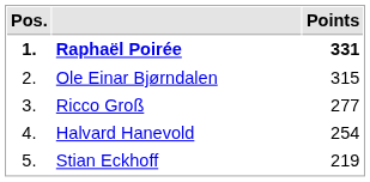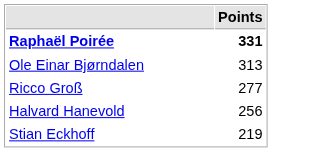- column: Pos. | 1. | 2. | 3. | 4. | 5.
Ole Einar Bjørndalen | Points: 315 -> 313
Halvard Hanevold | Points: 254 -> 256
